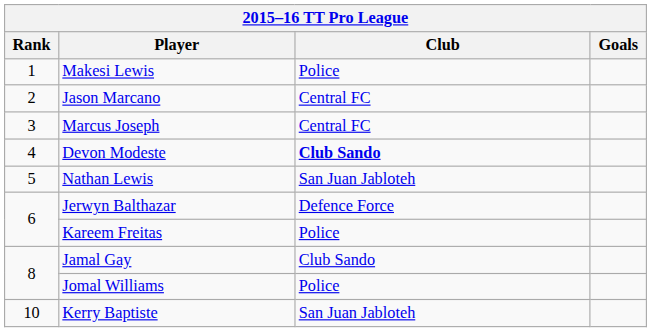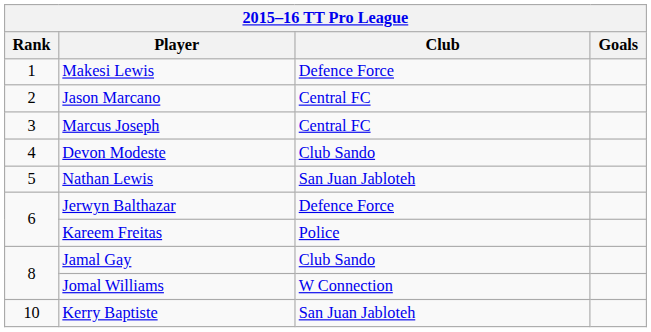Makesi Lewis | Club: Police -> Defence Force
Devon Modeste | Club: bold -> normal
Jomal Williams | Club: Police -> W Connection
